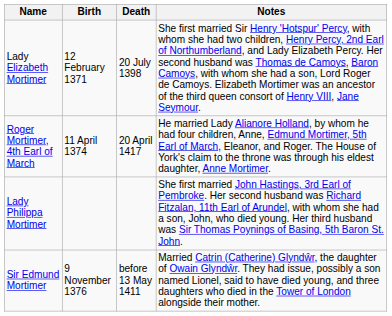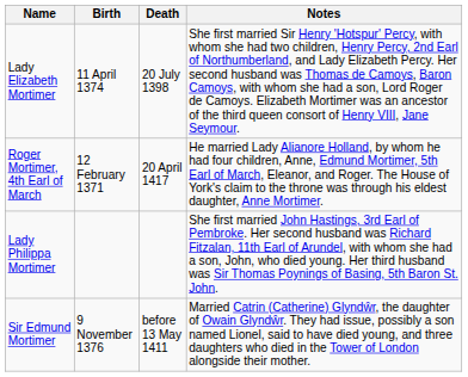Lady Elizabeth Mortimer | Birth: 12 February 1371 -> 11 April 1374
Roger Mortimer, 4th Earl of March | Birth: 11 April 1374 -> 12 February 1371
